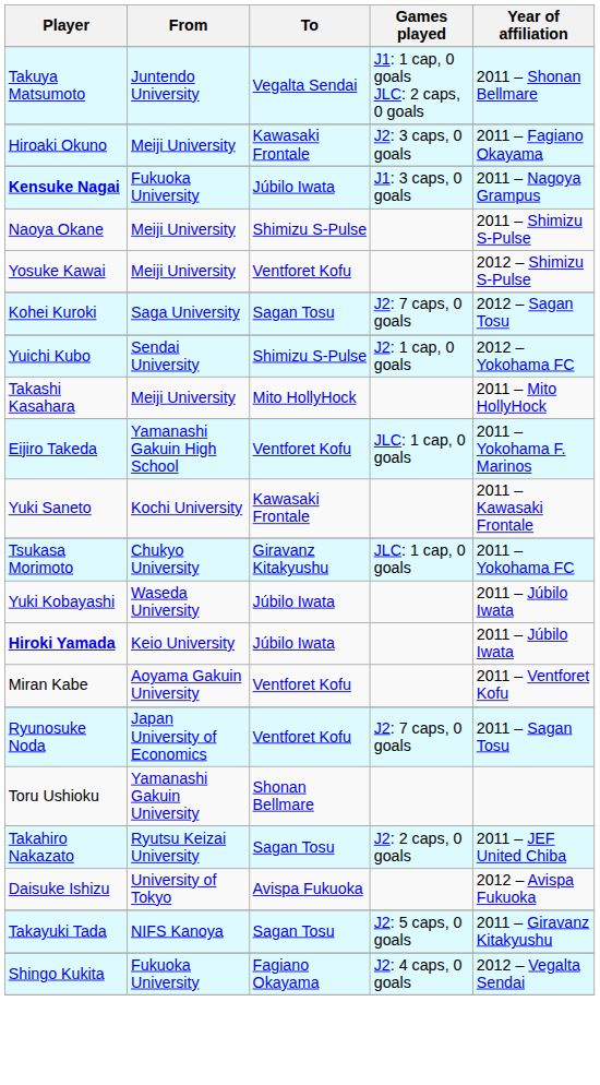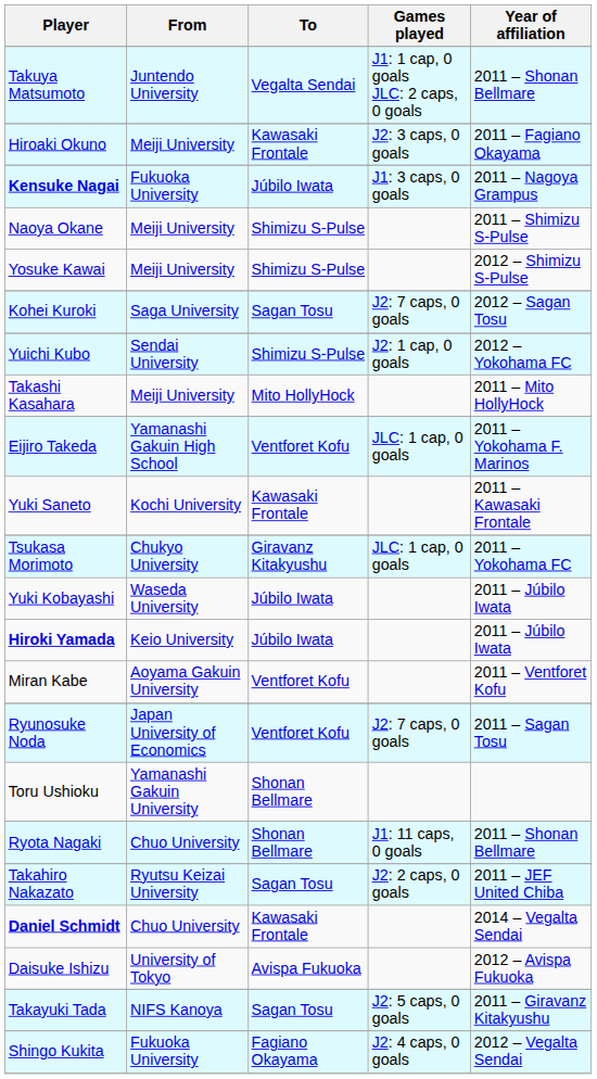Yosuke Kawai | To: Ventforet Kofu -> Shimizu S-Pulse
+ row: Ryota Nagaki | Chuo University | Shonan Bellmare | J1: 11 caps, 0 goals | 2011 – Shonan Bellmare
+ row: Daniel Schmidt | Chuo University | Kawasaki Frontale | 2014 – Vegalta Sendai
